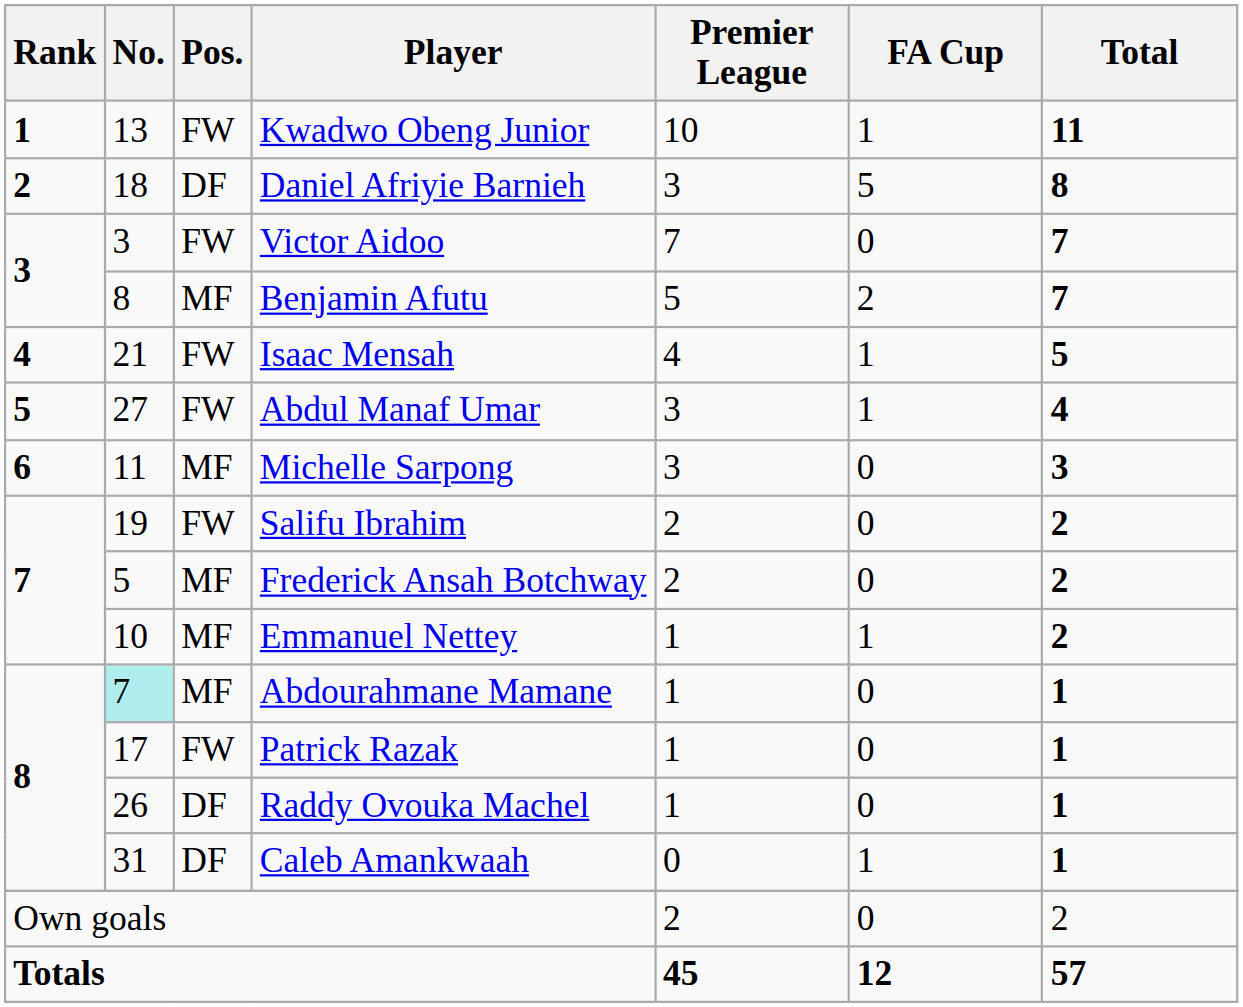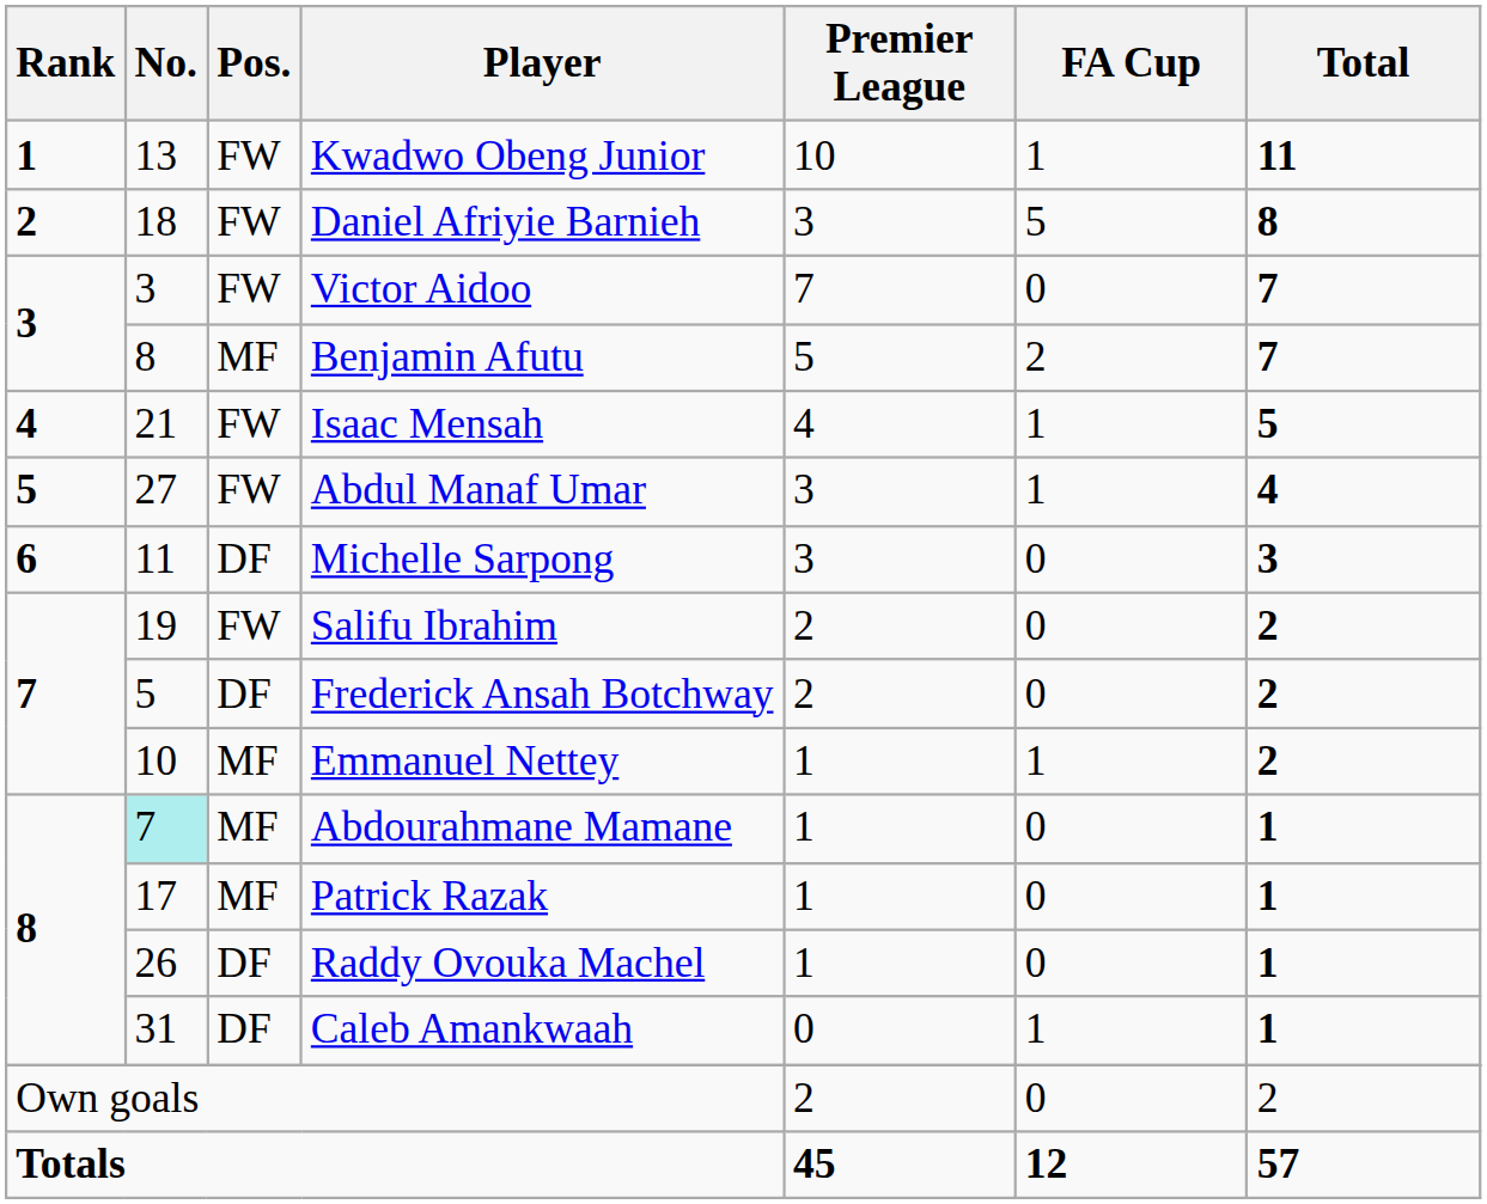Daniel Afriyie Barnieh | Pos.: DF -> FW
Michelle Sarpong | Pos.: MF -> DF
Frederick Ansah Botchway | Pos.: MF -> DF
Patrick Razak | Pos.: FW -> MF
